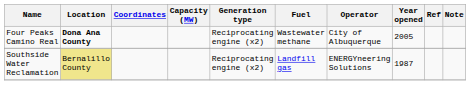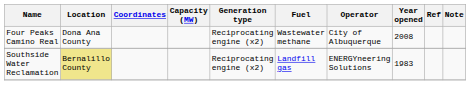Four Peaks Camino Real | Location: bold -> normal
Four Peaks Camino Real | Year opened: 2005 -> 2008
Southside Water Reclamation | Year opened: 1987 -> 1983
